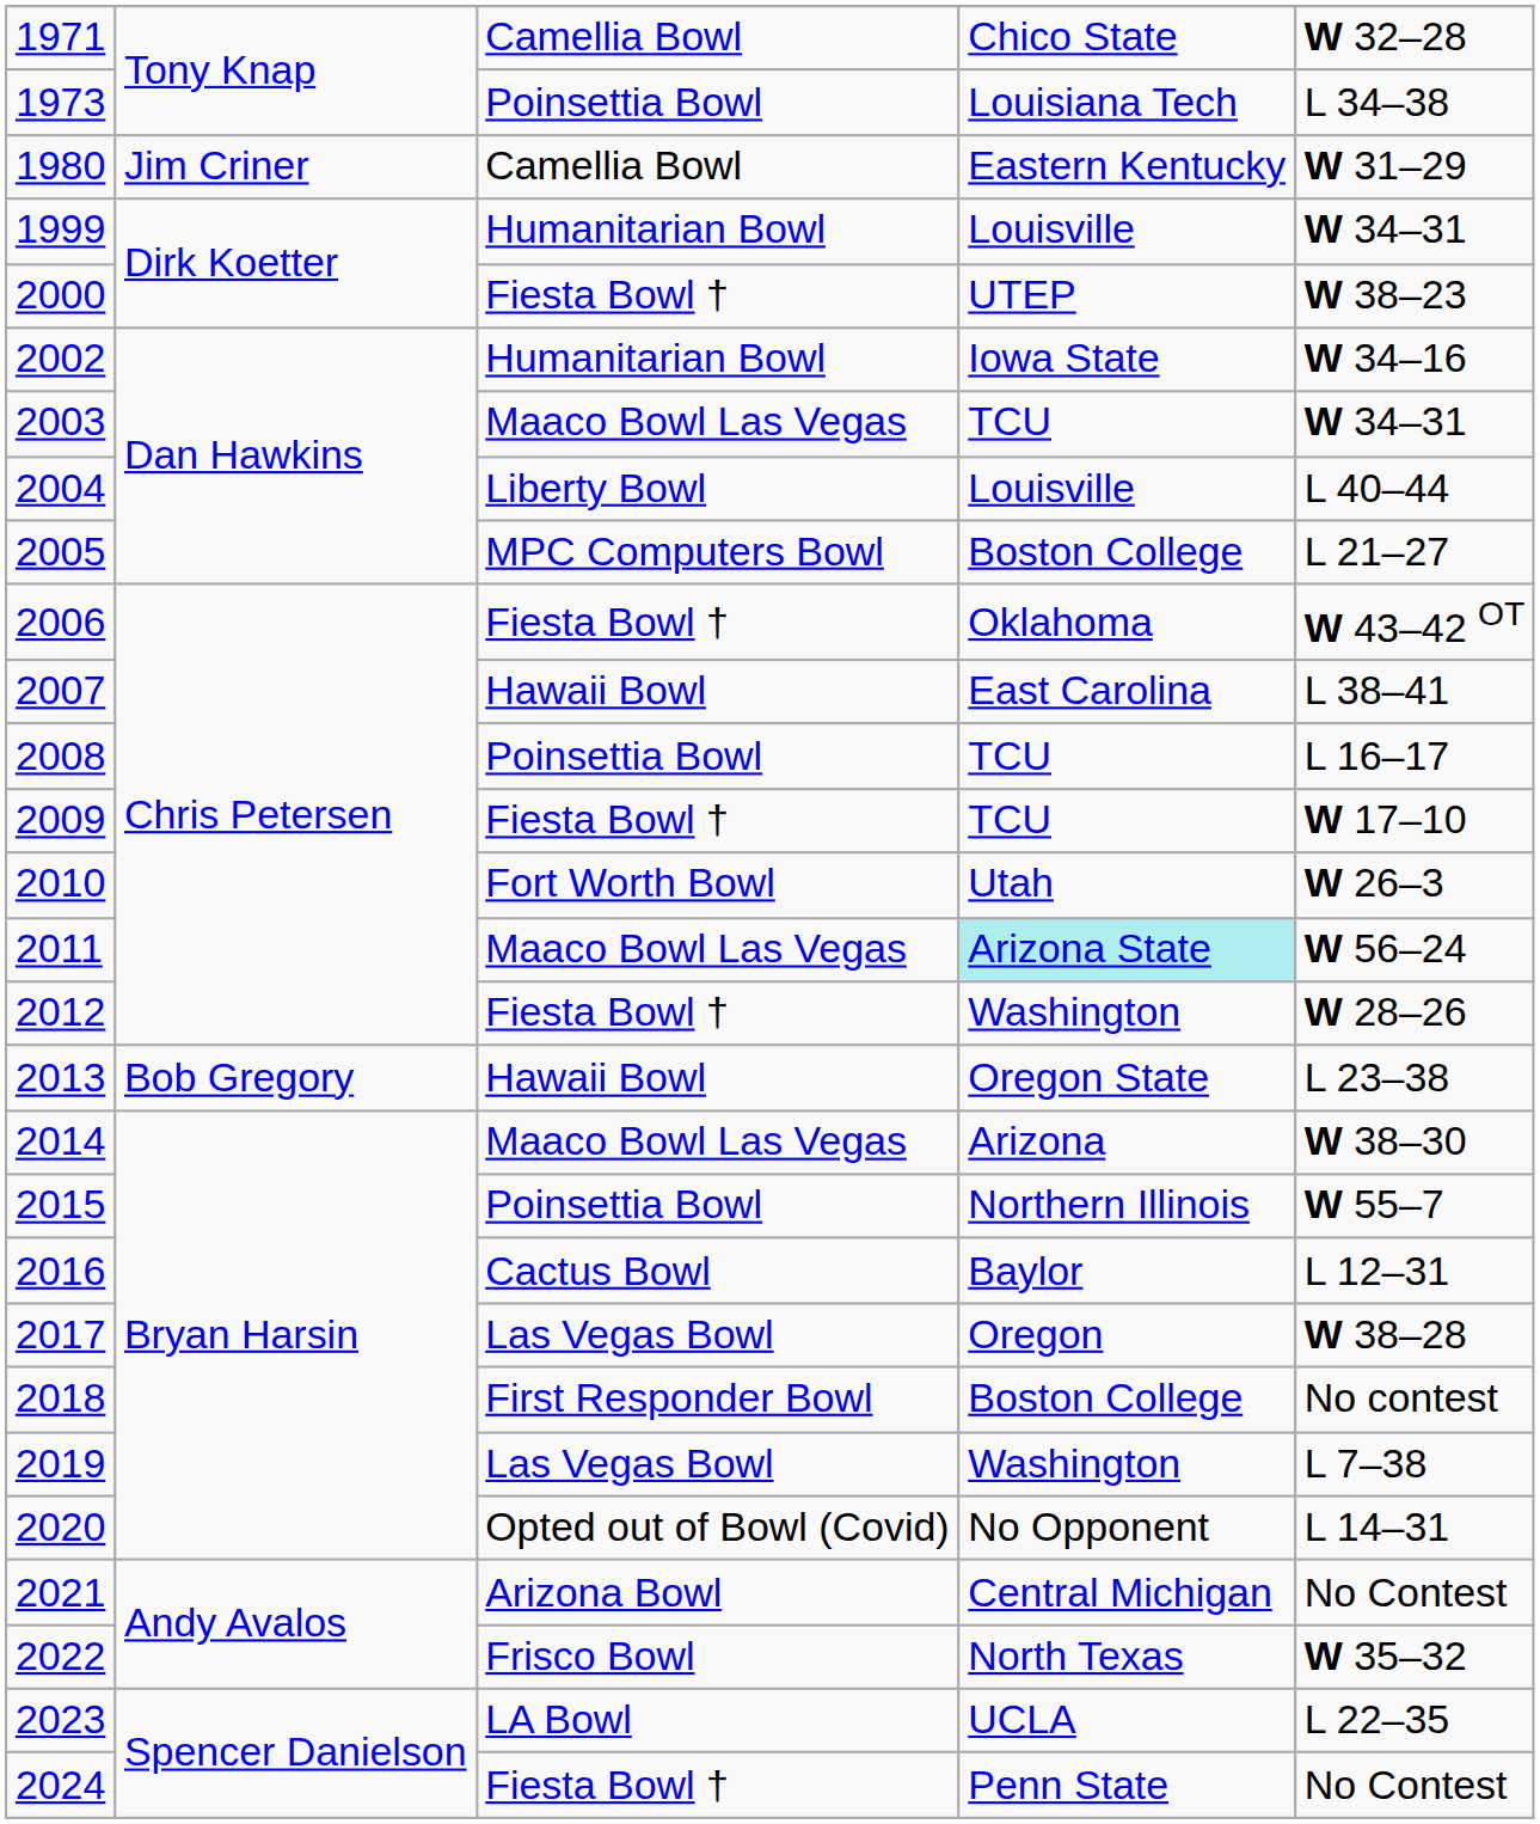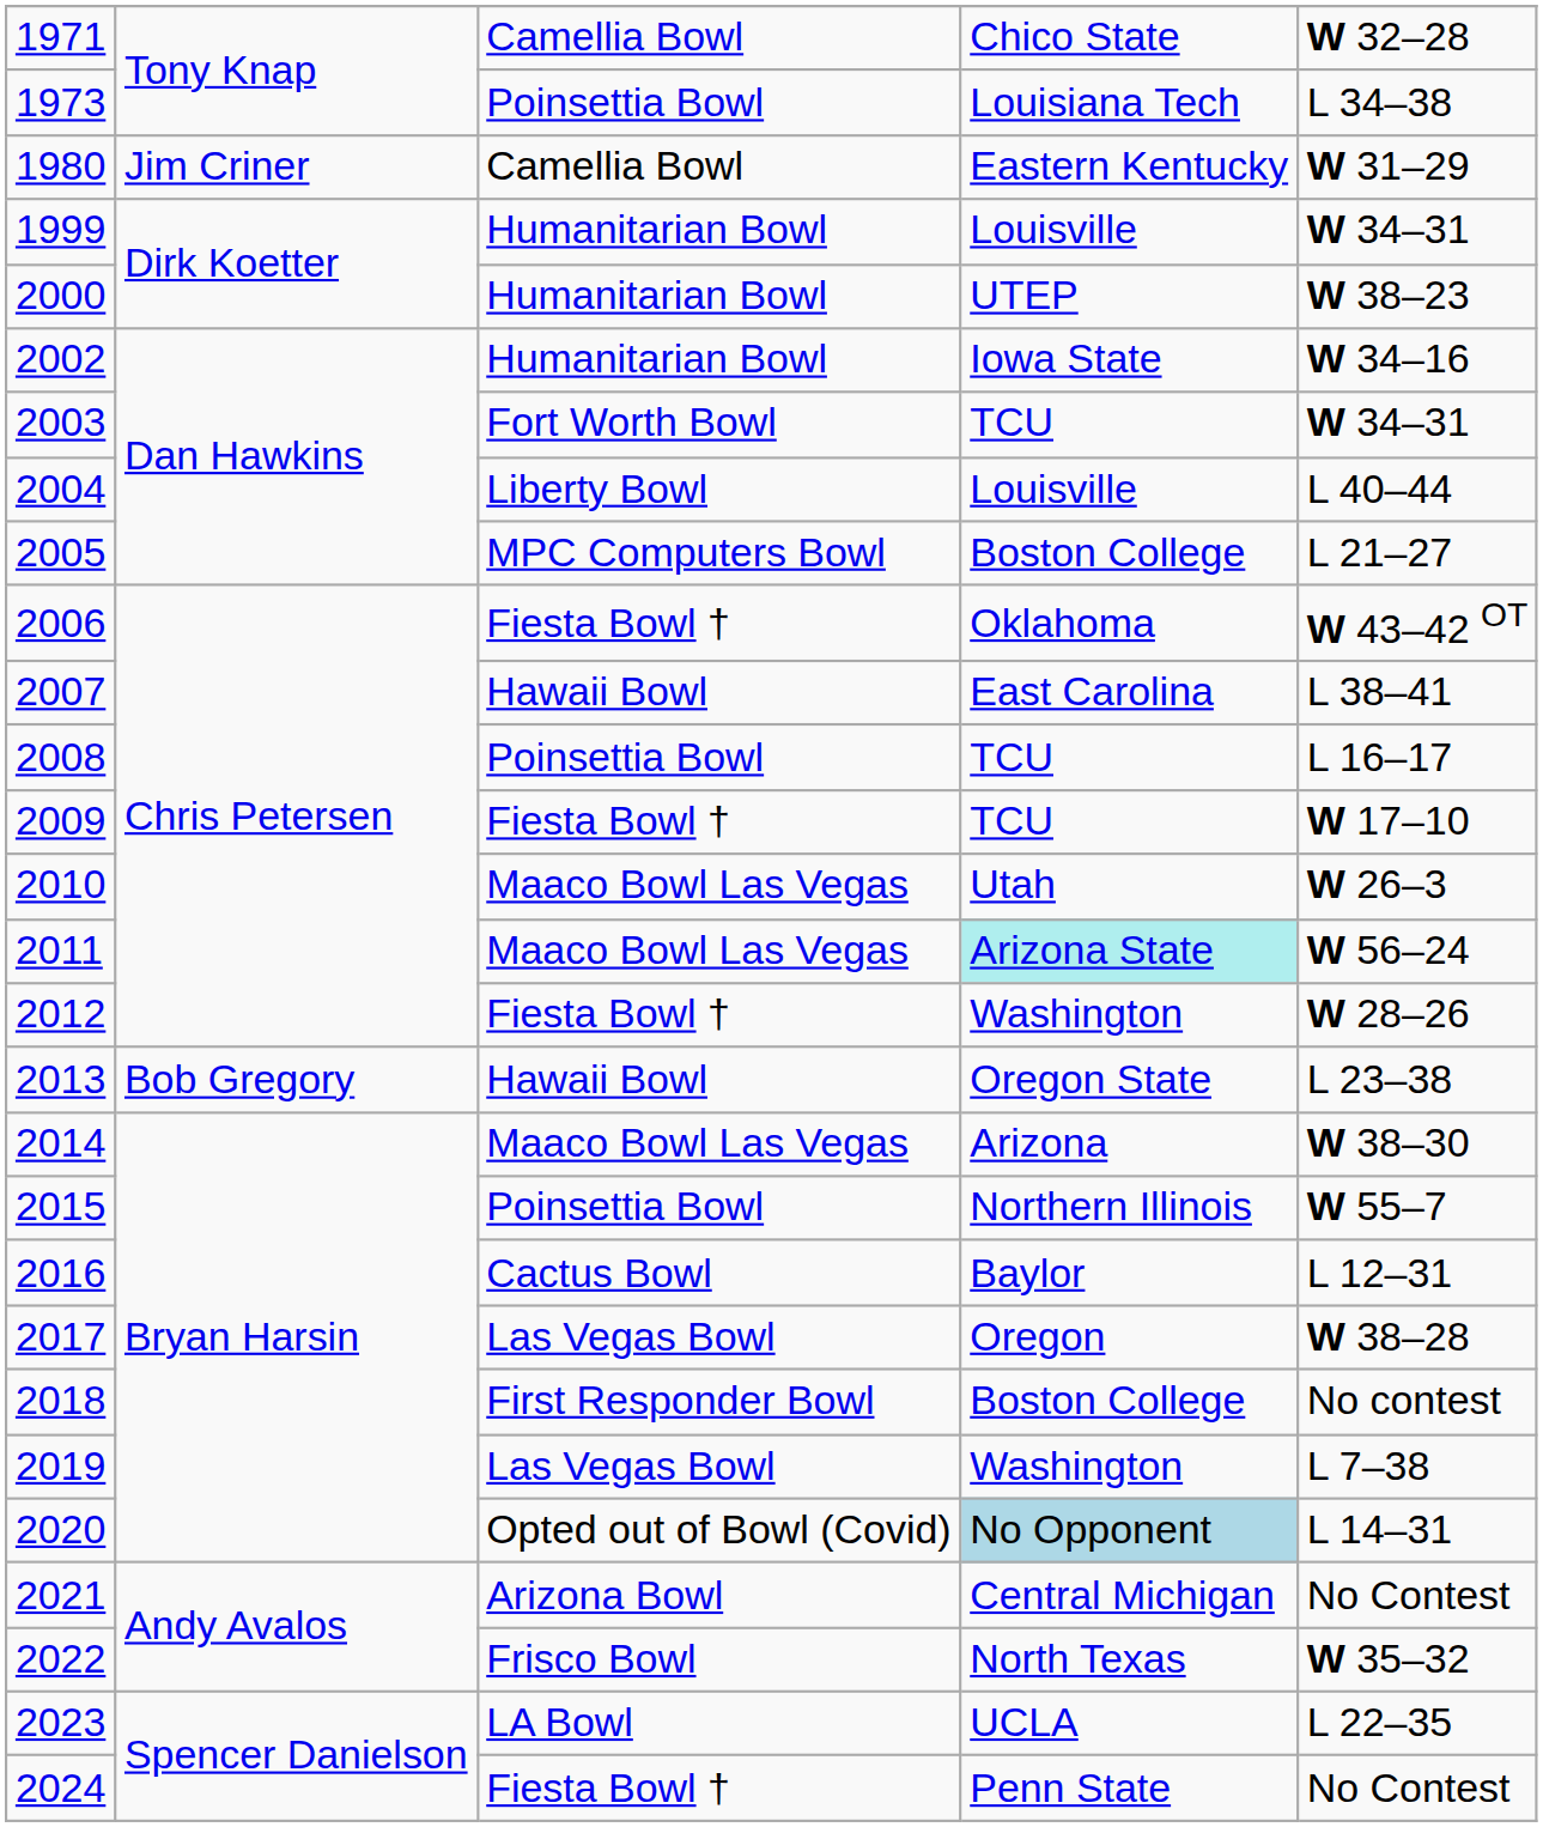2000 | column 3: Fiesta Bowl † -> Humanitarian Bowl
2003 | column 3: Maaco Bowl Las Vegas -> Fort Worth Bowl
2010 | column 3: Fort Worth Bowl -> Maaco Bowl Las Vegas
2020 | column 4: no background -> lightblue background
